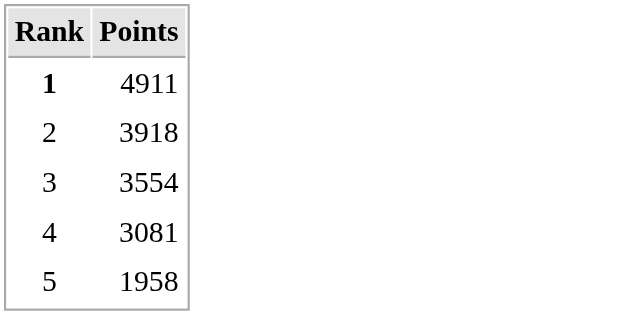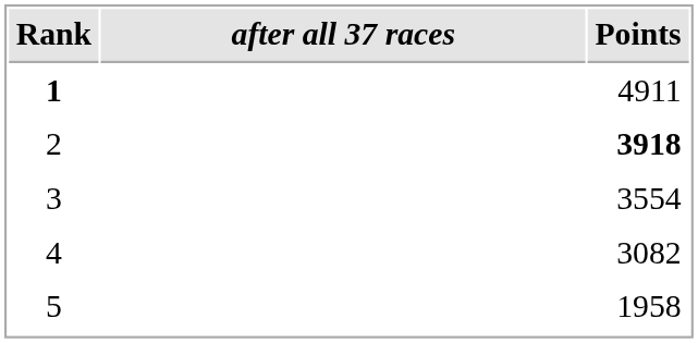+ column: after all 37 races
2 | Points: normal -> bold
4 | Points: 3081 -> 3082
